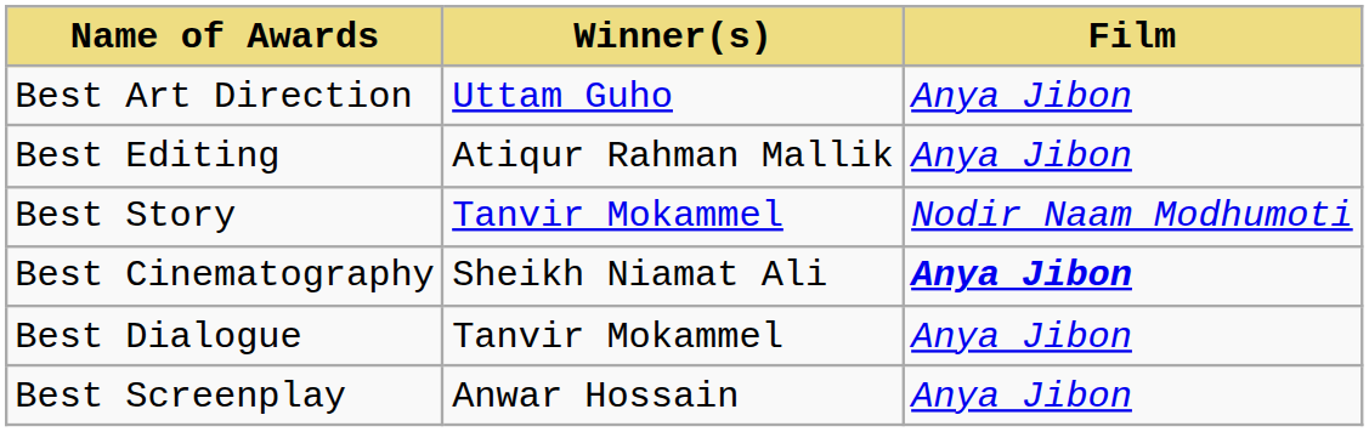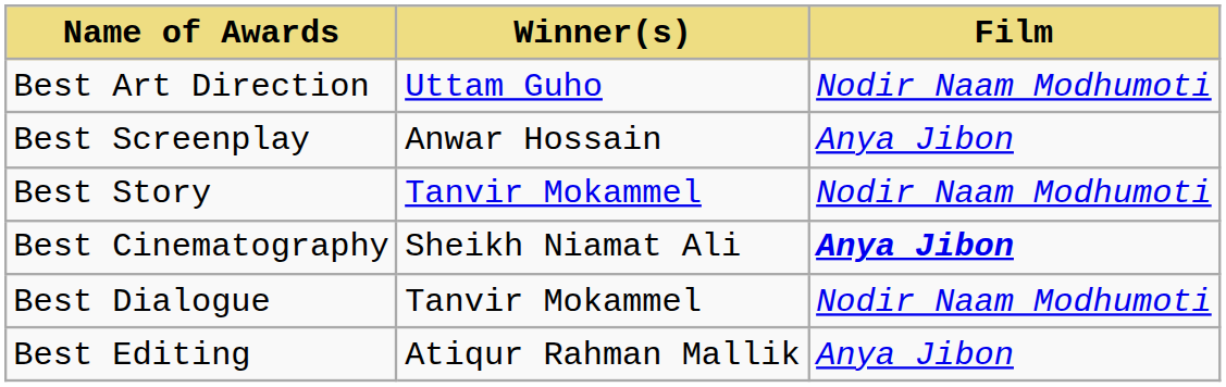Best Art Direction | Film: Anya Jibon -> Nodir Naam Modhumoti
rows swapped: Best Screenplay <-> Best Editing
Best Dialogue | Film: Anya Jibon -> Nodir Naam Modhumoti
